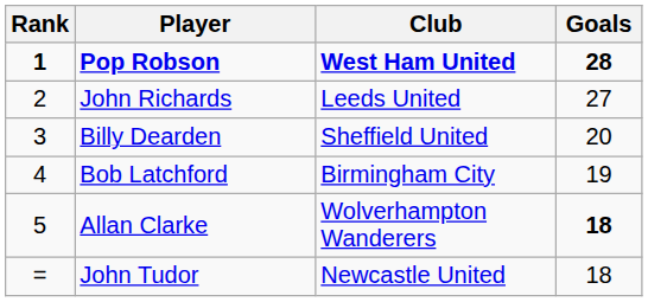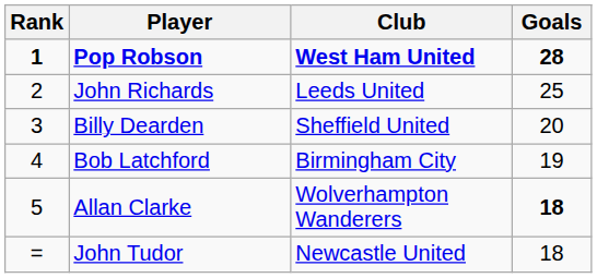John Richards | Goals: 27 -> 25
